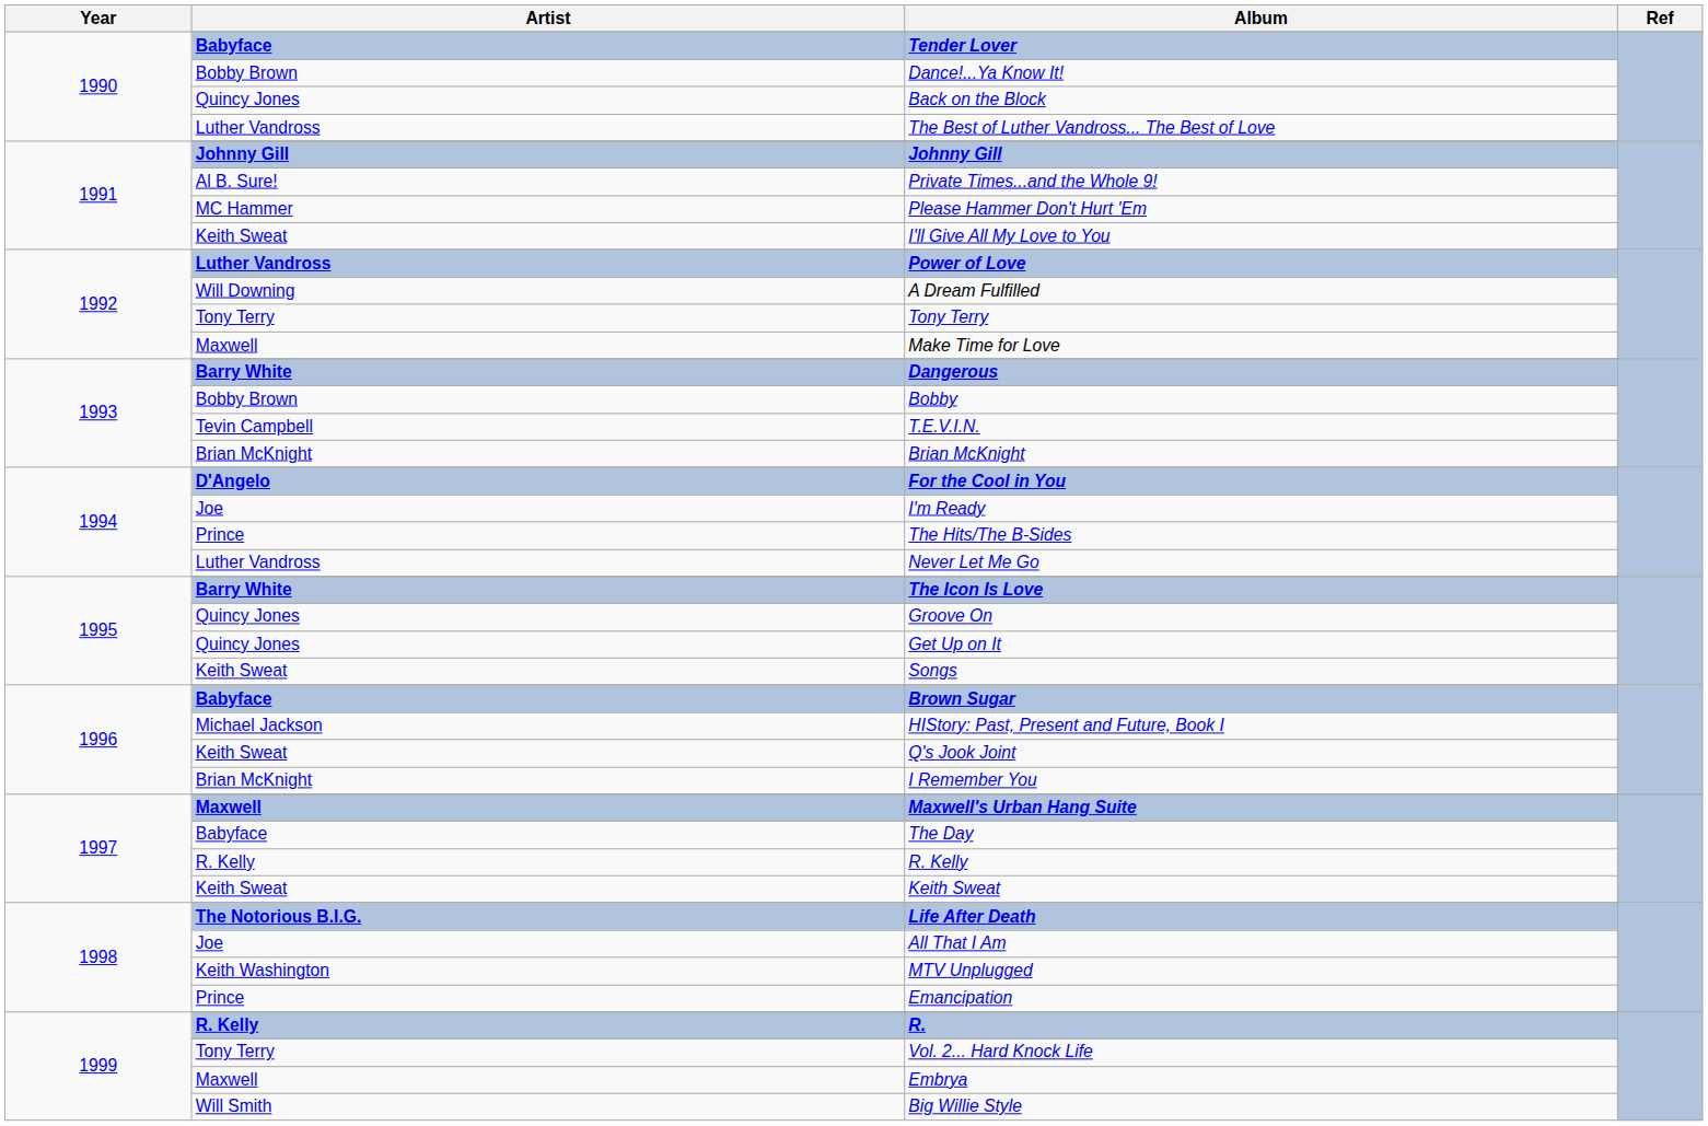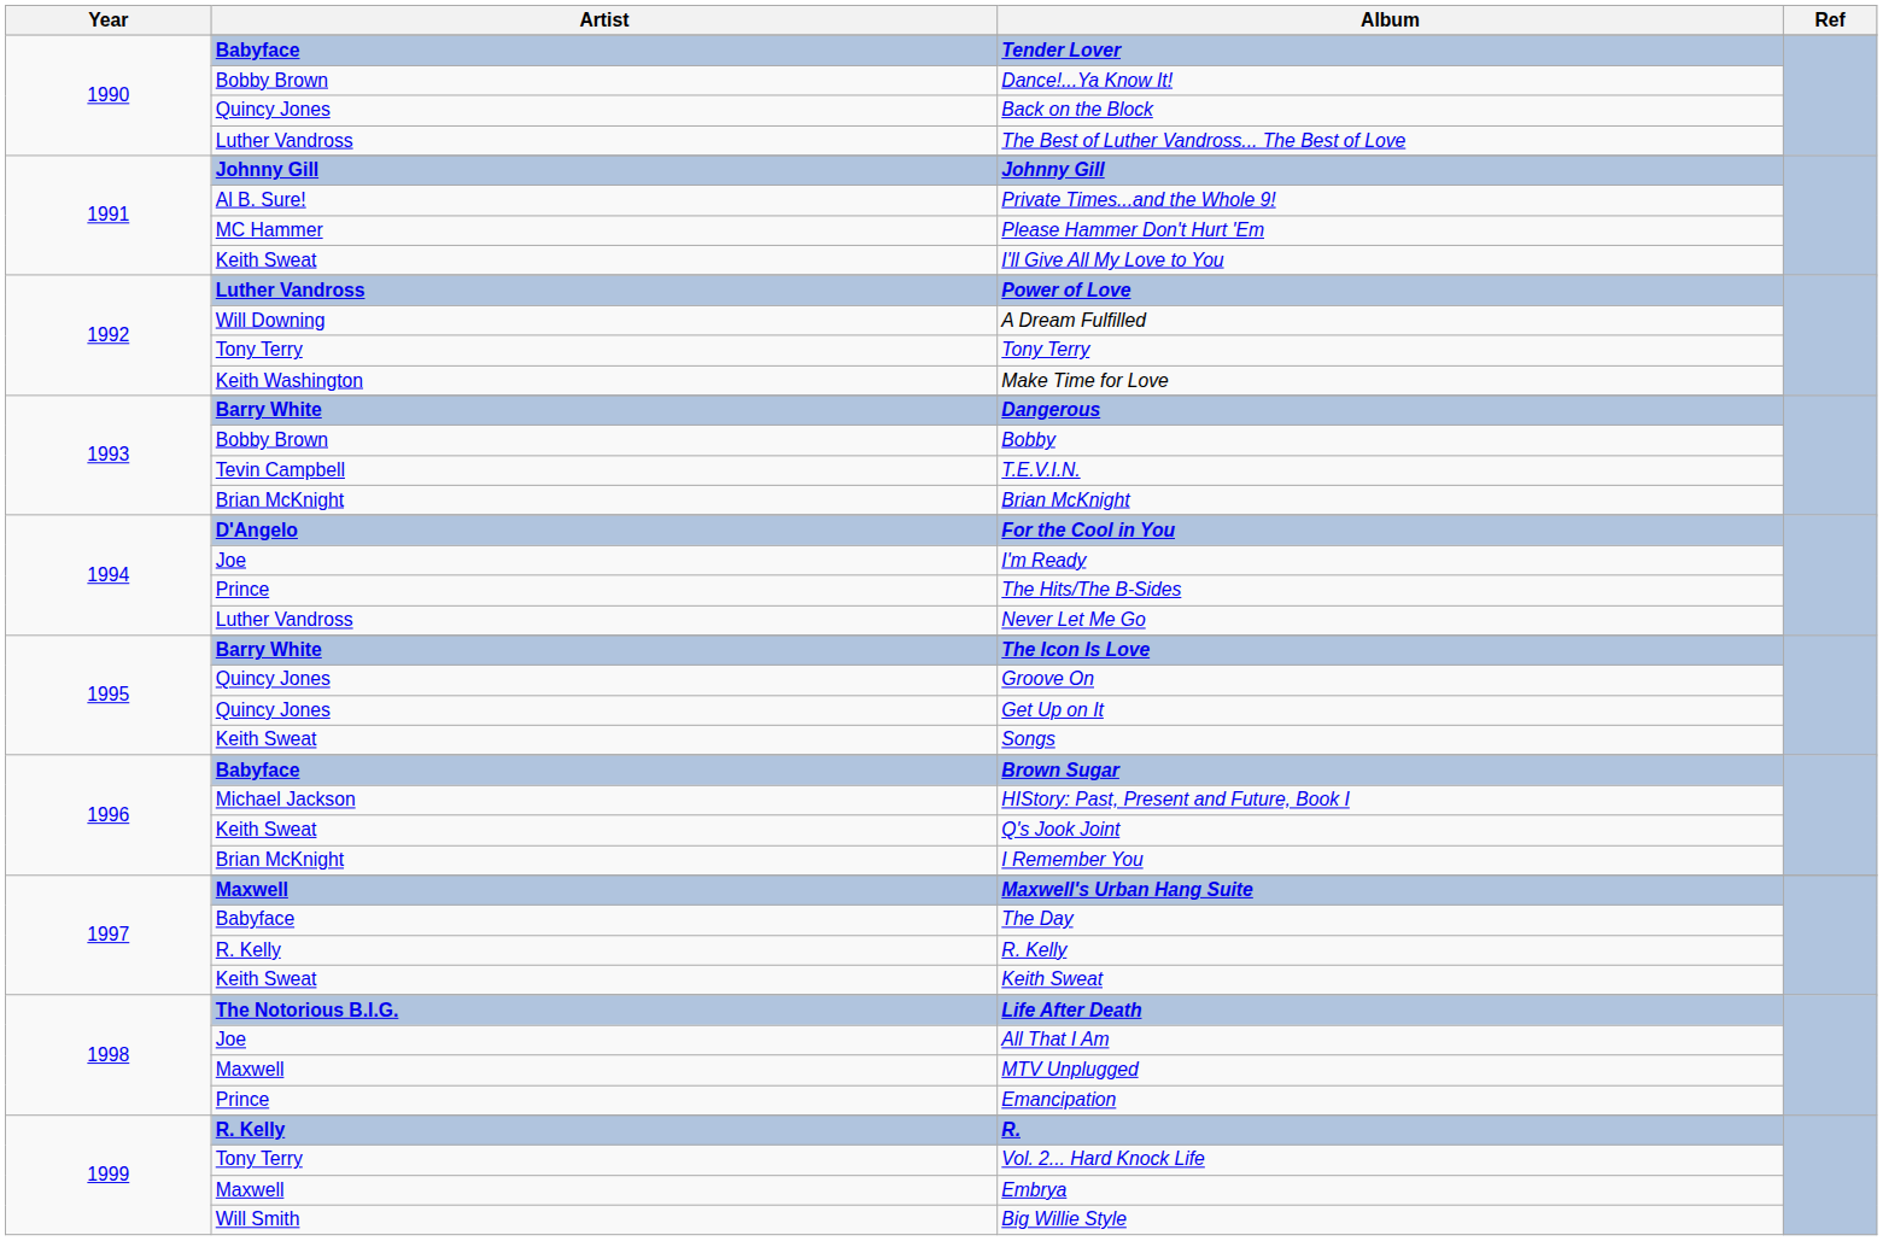Make Time for Love | Artist: Maxwell -> Keith Washington
MTV Unplugged | Artist: Keith Washington -> Maxwell
